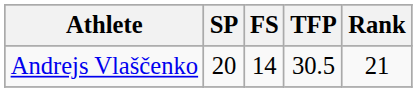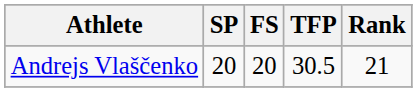Andrejs Vlaščenko | FS: 14 -> 20
